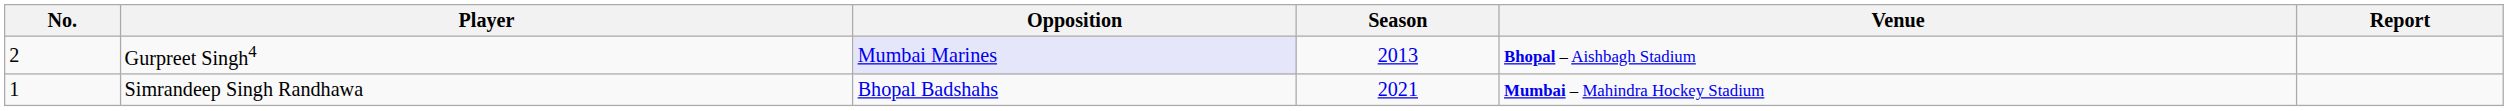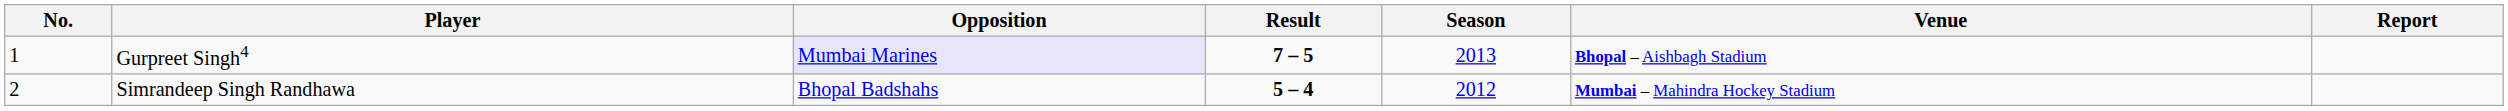+ column: Result | 7 – 5 | 5 – 4
Gurpreet Singh4 | No.: 2 -> 1
Simrandeep Singh Randhawa | No.: 1 -> 2
Simrandeep Singh Randhawa | Season: 2021 -> 2012
